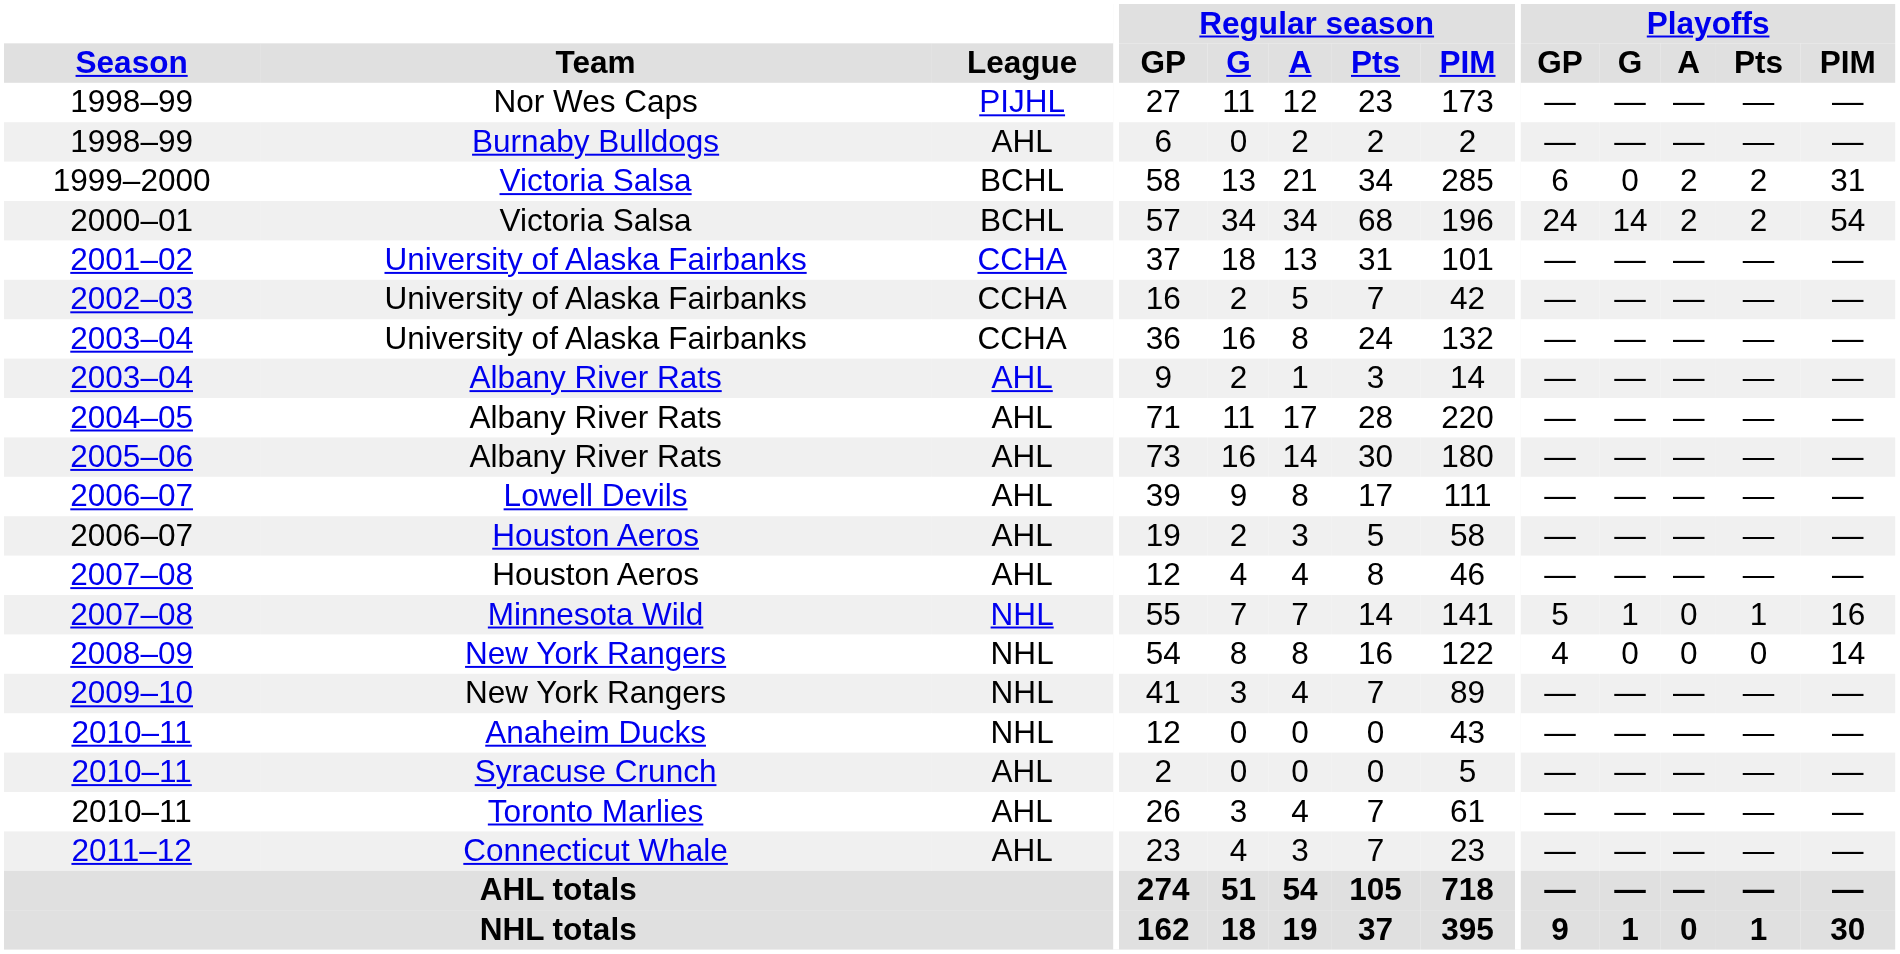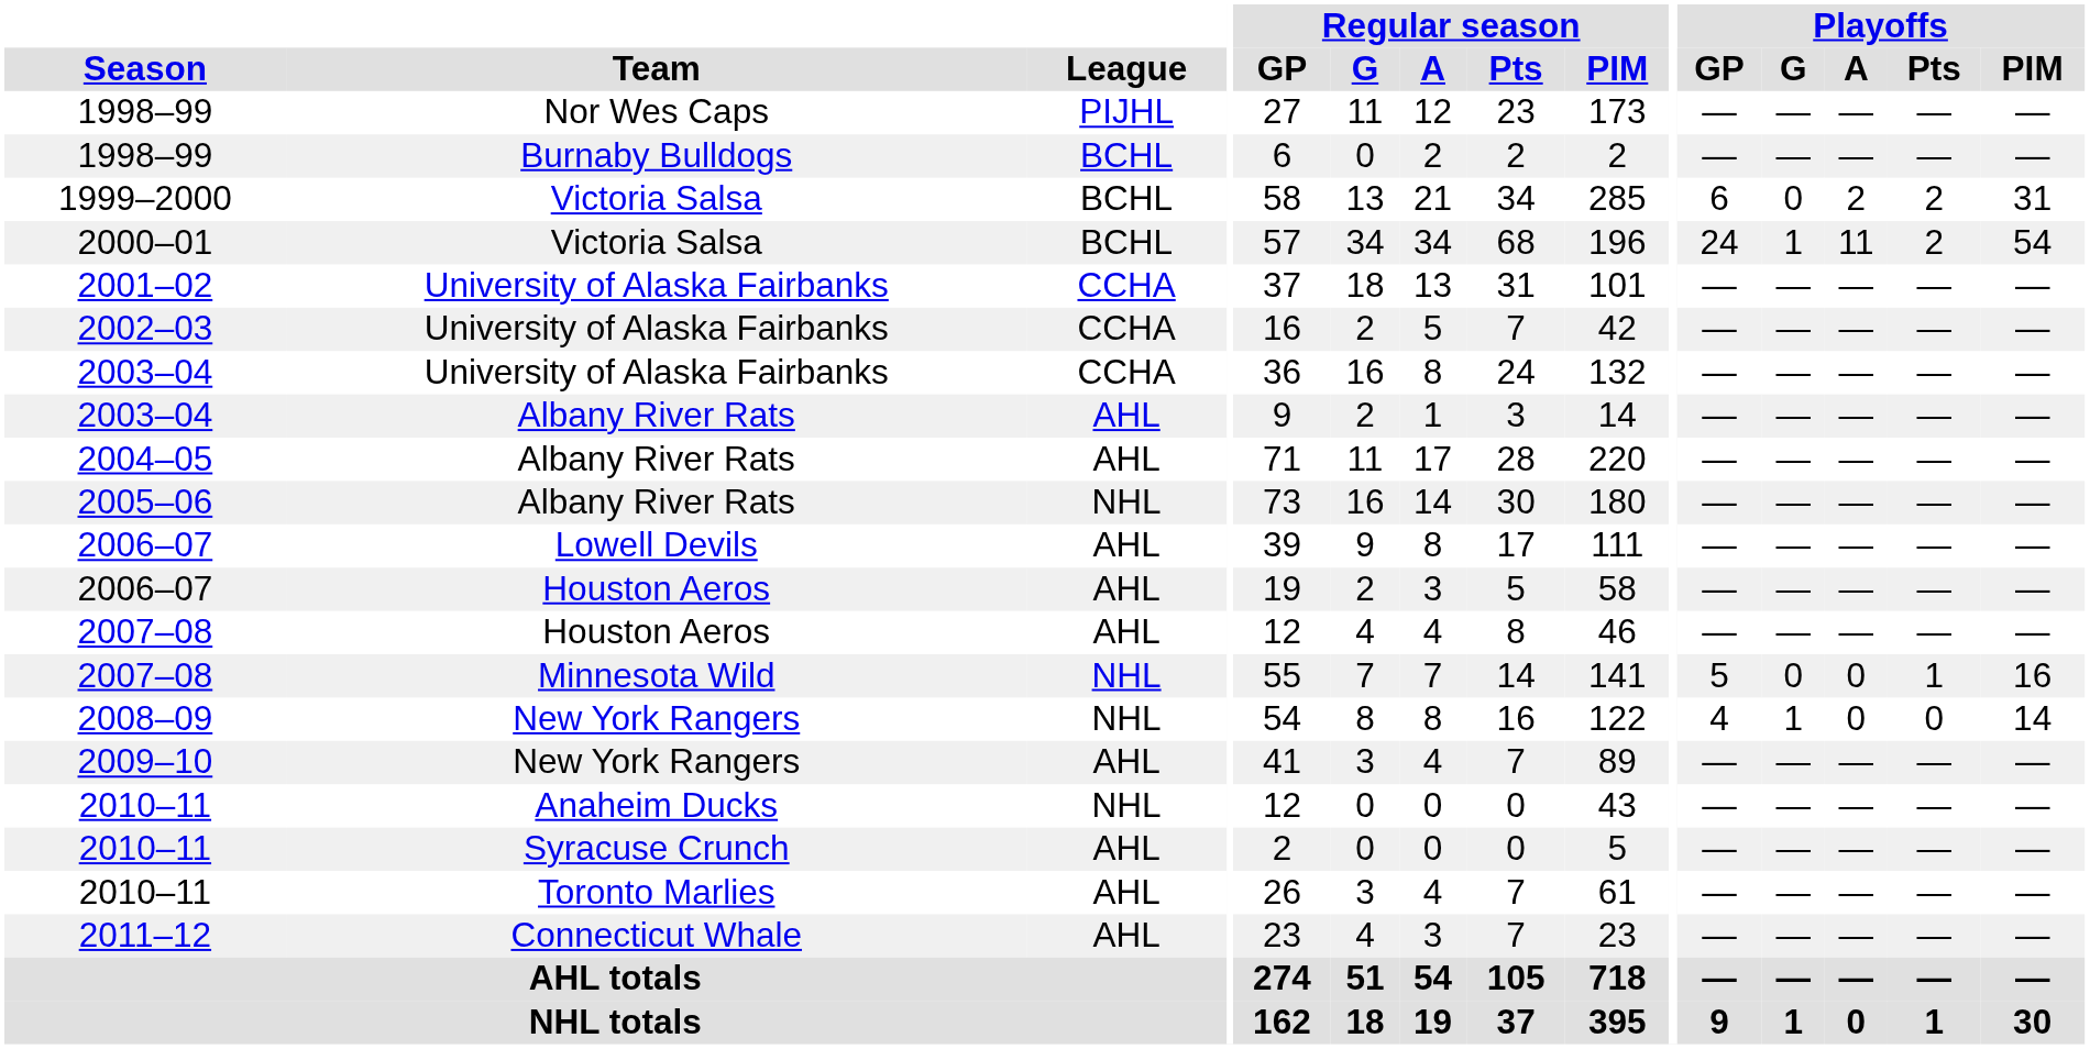1998–99 / Burnaby Bulldogs | League: AHL -> BCHL
2000–01 | Playoffs / G: 14 -> 1
2000–01 | Playoffs / A: 2 -> 11
2005–06 | League: AHL -> NHL
2007–08 / Minnesota Wild | Playoffs / G: 1 -> 0
2008–09 | Playoffs / G: 0 -> 1
2009–10 | League: NHL -> AHL
